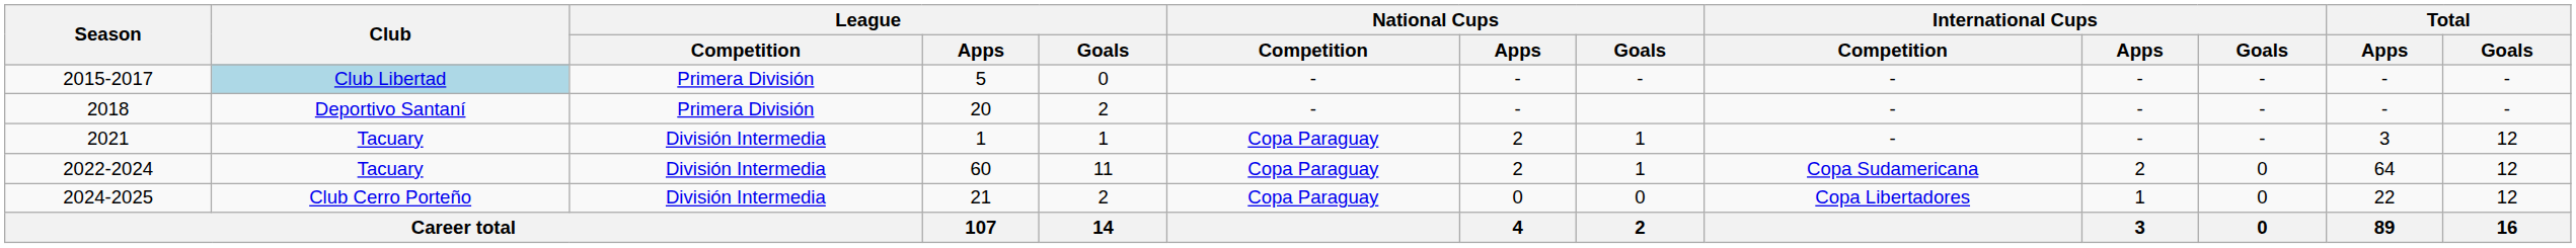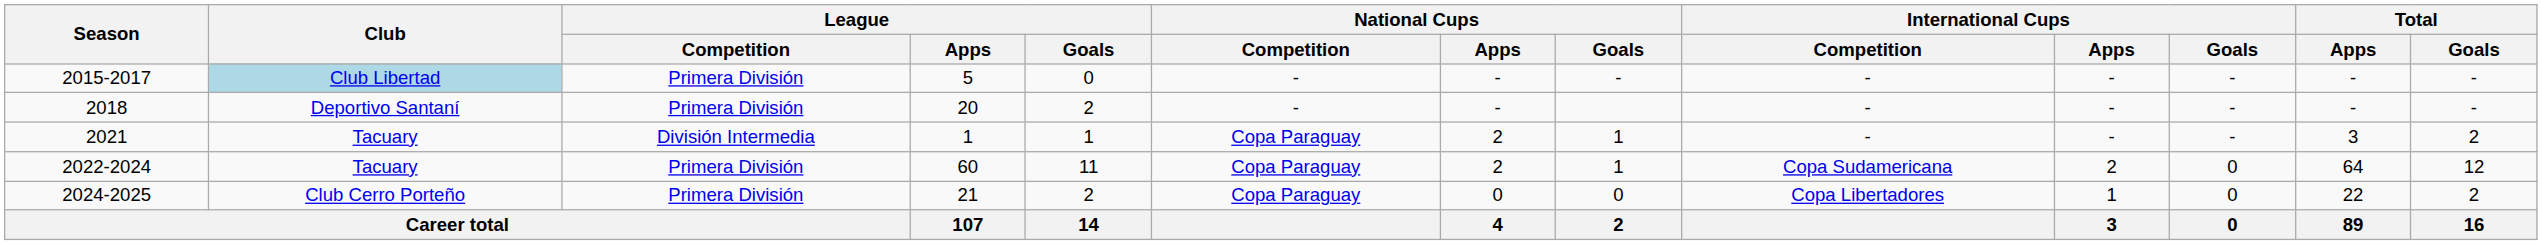2021 | Total / Goals: 12 -> 2
2022-2024 | League / Competition: División Intermedia -> Primera División
2024-2025 | League / Competition: División Intermedia -> Primera División
2024-2025 | Total / Goals: 12 -> 2
